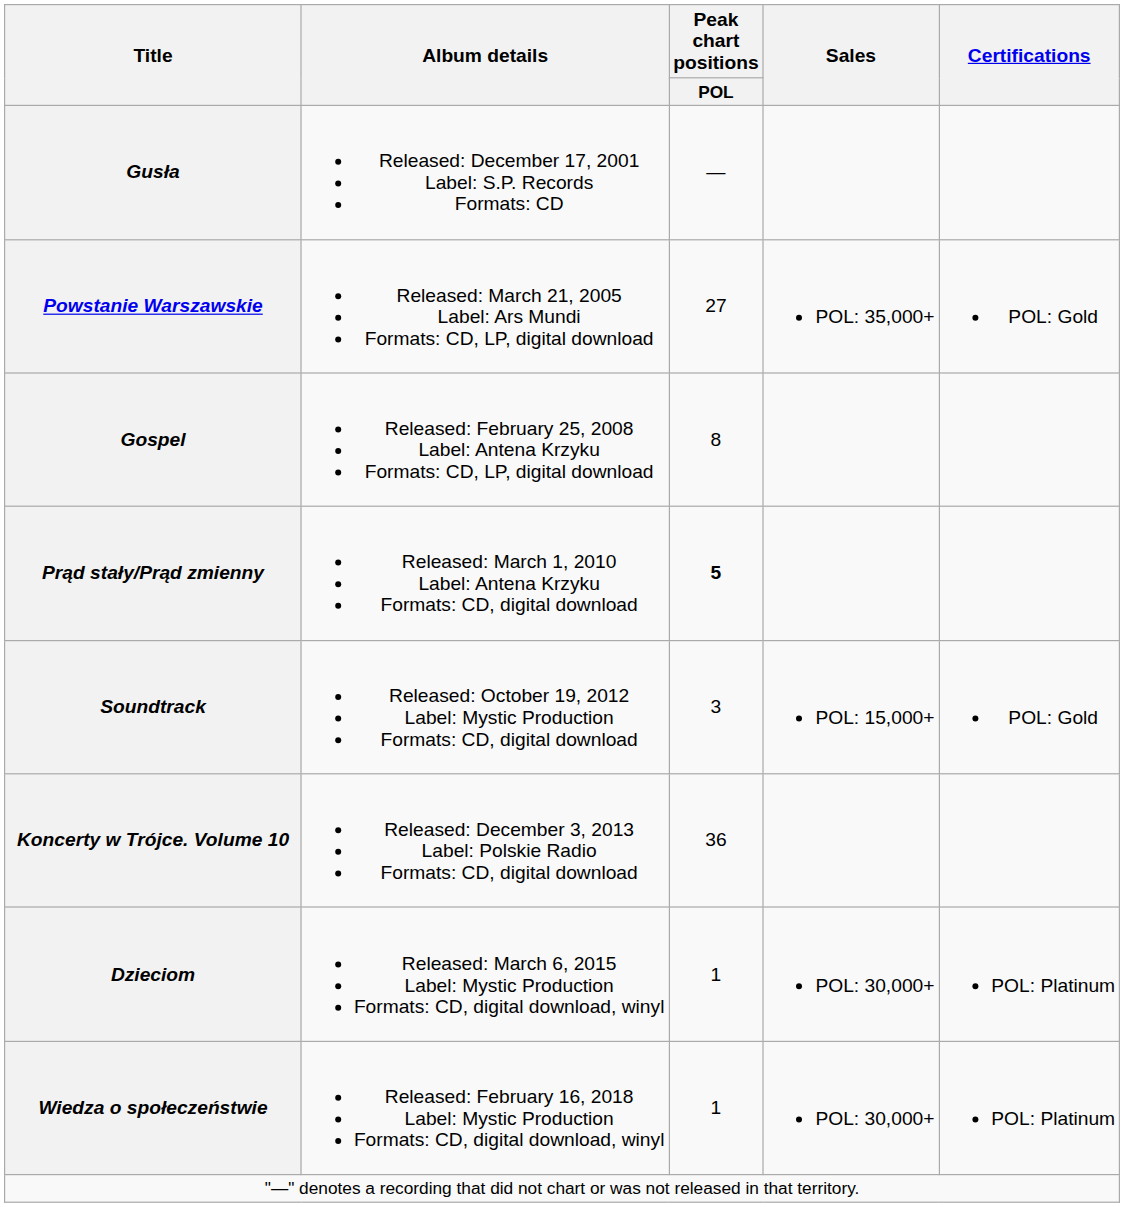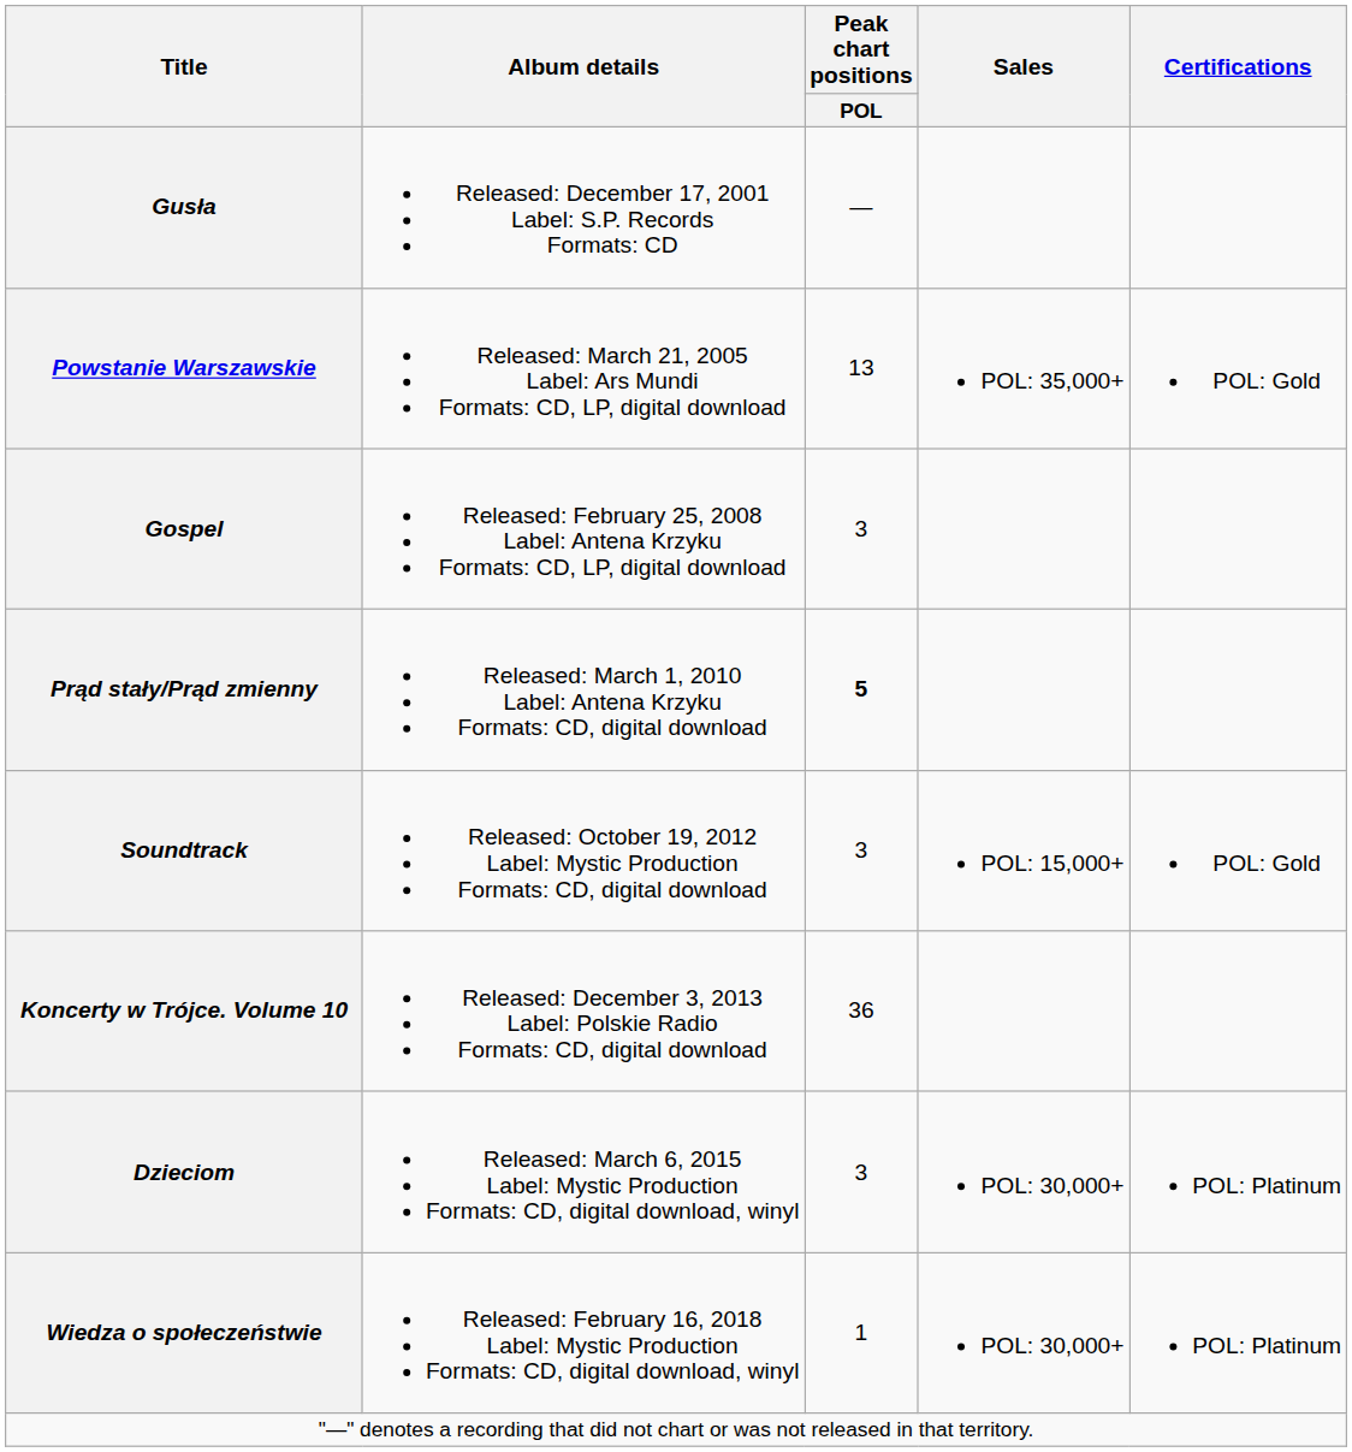Powstanie Warszawskie | Peak chart positions / POL: 27 -> 13
Gospel | Peak chart positions / POL: 8 -> 3
Dzieciom | Peak chart positions / POL: 1 -> 3
